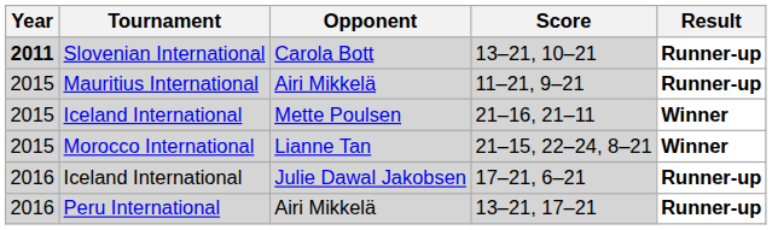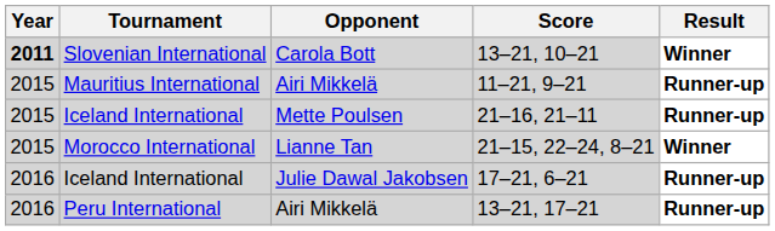13–21, 10–21 | Result: Runner-up -> Winner
21–16, 21–11 | Result: Winner -> Runner-up
